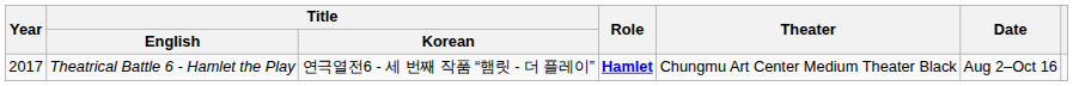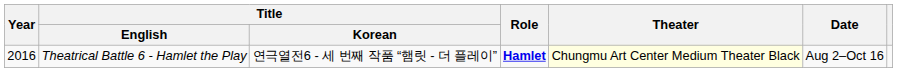Theatrical Battle 6 - Hamlet the Play | Year: 2017 -> 2016
Theatrical Battle 6 - Hamlet the Play | Theater: no background -> lightyellow background
